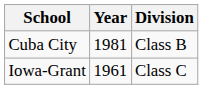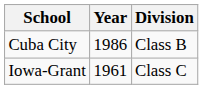Cuba City | Year: 1981 -> 1986
